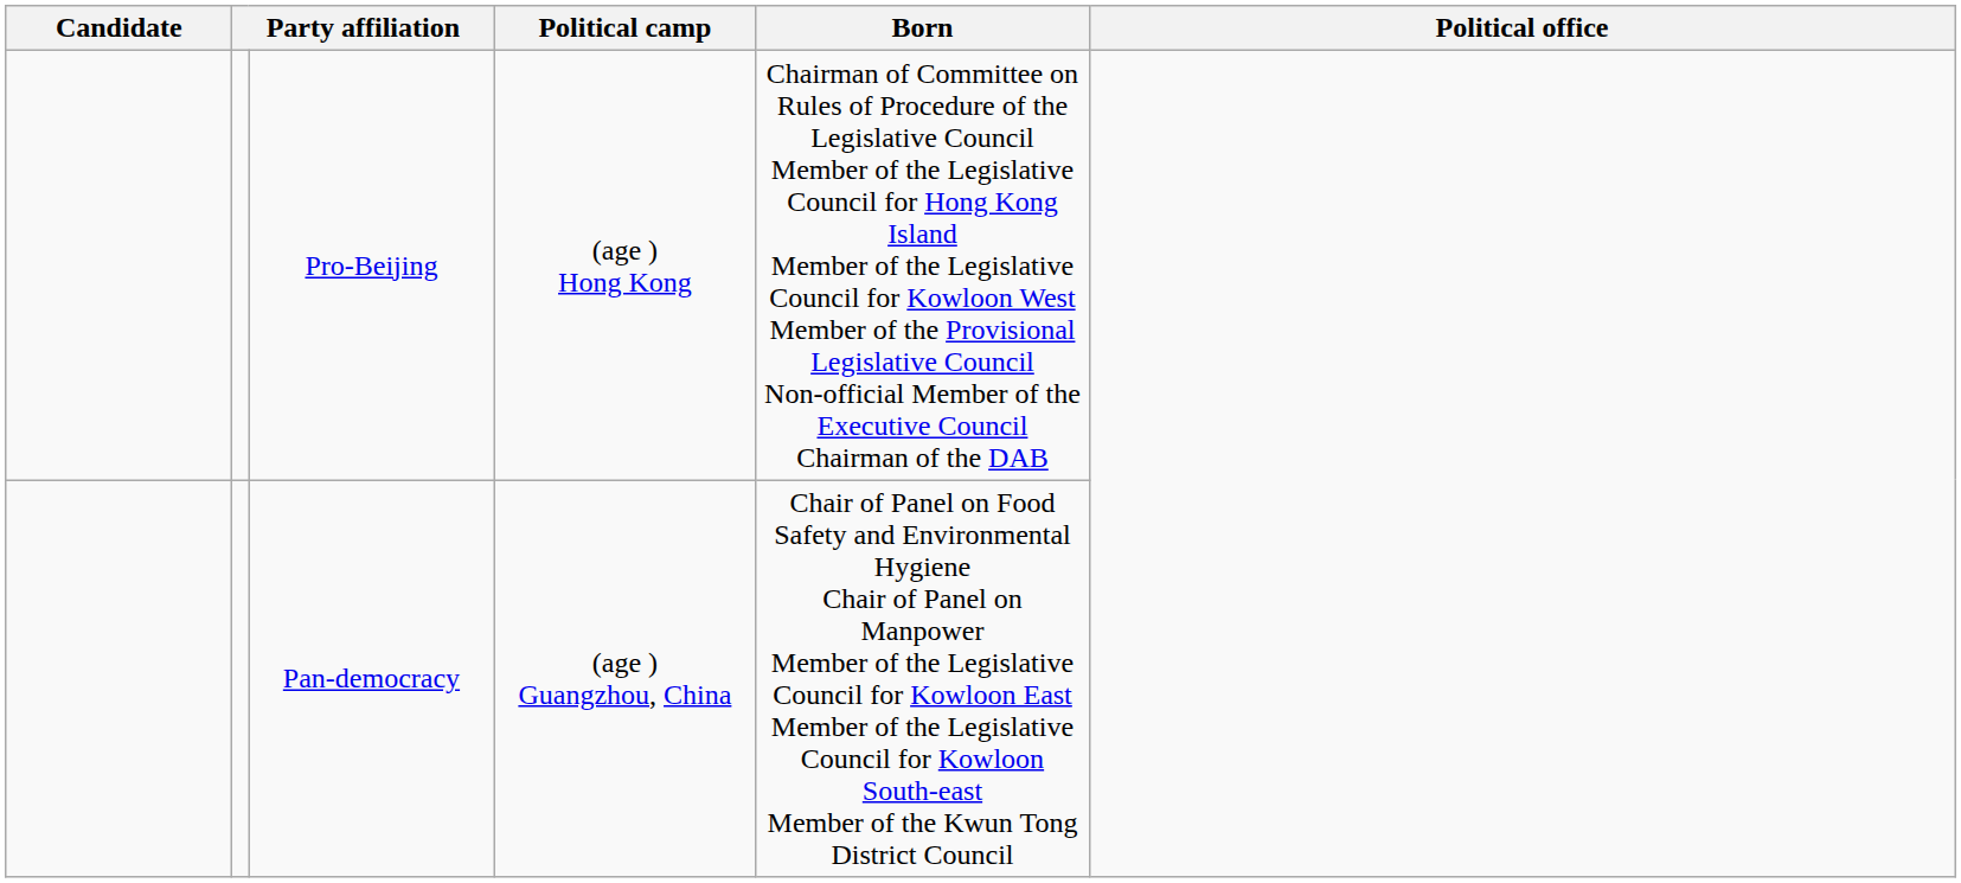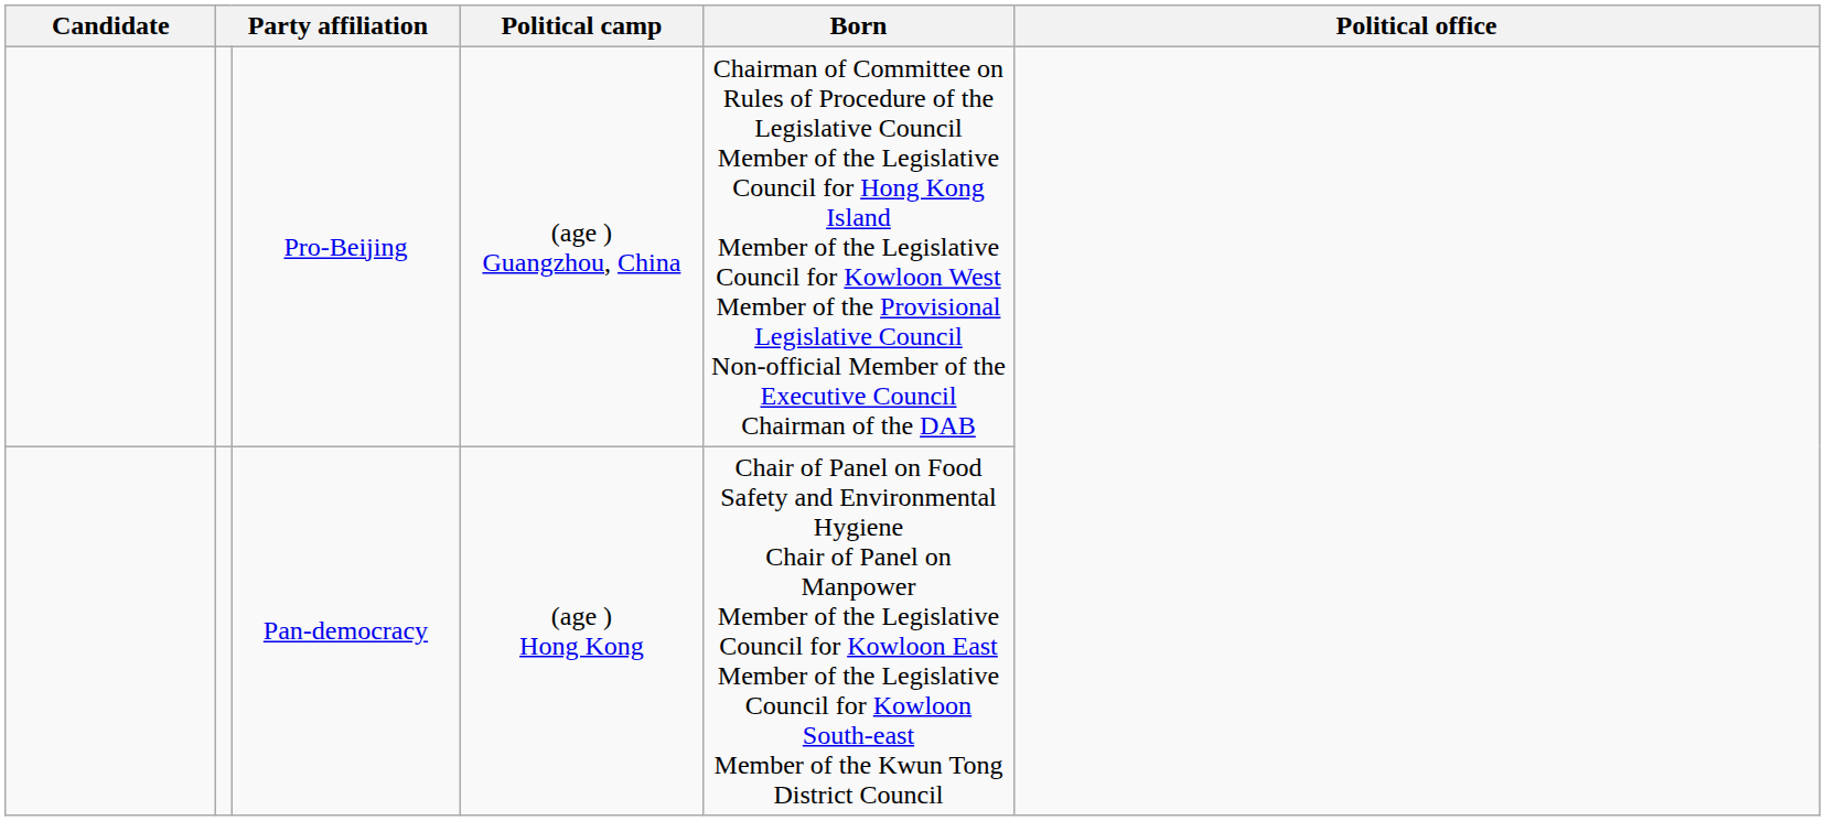Pro-Beijing | Political camp: (age ) Hong Kong -> (age ) Guangzhou, China
Pan-democracy | Political camp: (age ) Guangzhou, China -> (age ) Hong Kong
